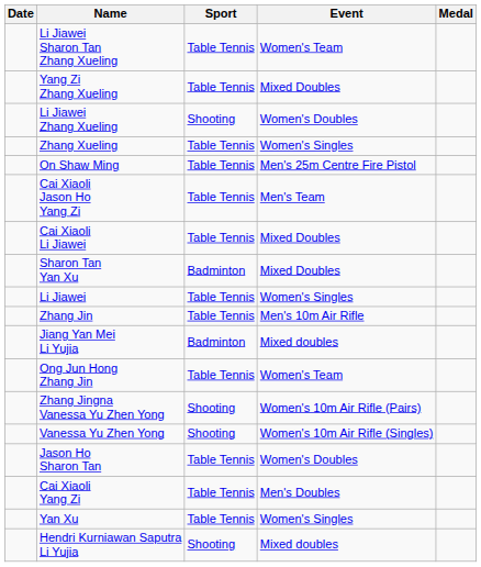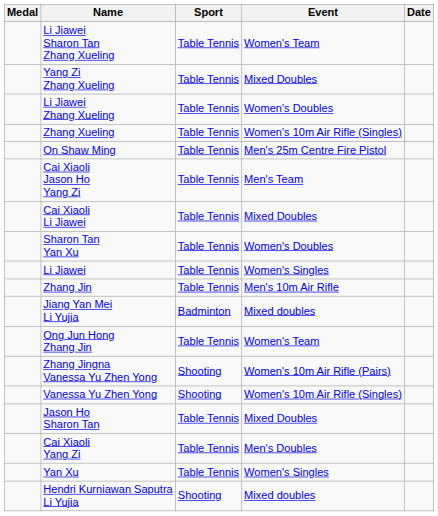columns swapped: Medal <-> Date
Li Jiawei Zhang Xueling | Sport: Shooting -> Table Tennis
Zhang Xueling | Event: Women's Singles -> Women's 10m Air Rifle (Singles)
Sharon Tan Yan Xu | Sport: Badminton -> Table Tennis
Sharon Tan Yan Xu | Event: Mixed Doubles -> Women's Doubles
Jason Ho Sharon Tan | Event: Women's Doubles -> Mixed Doubles
